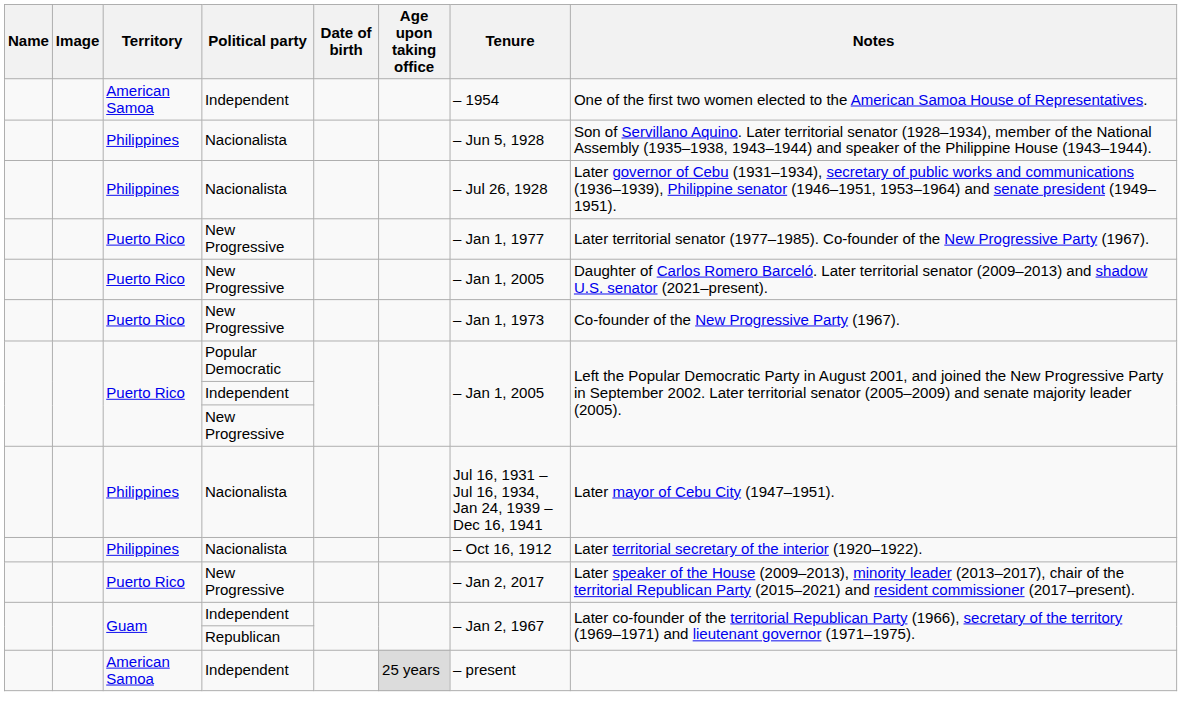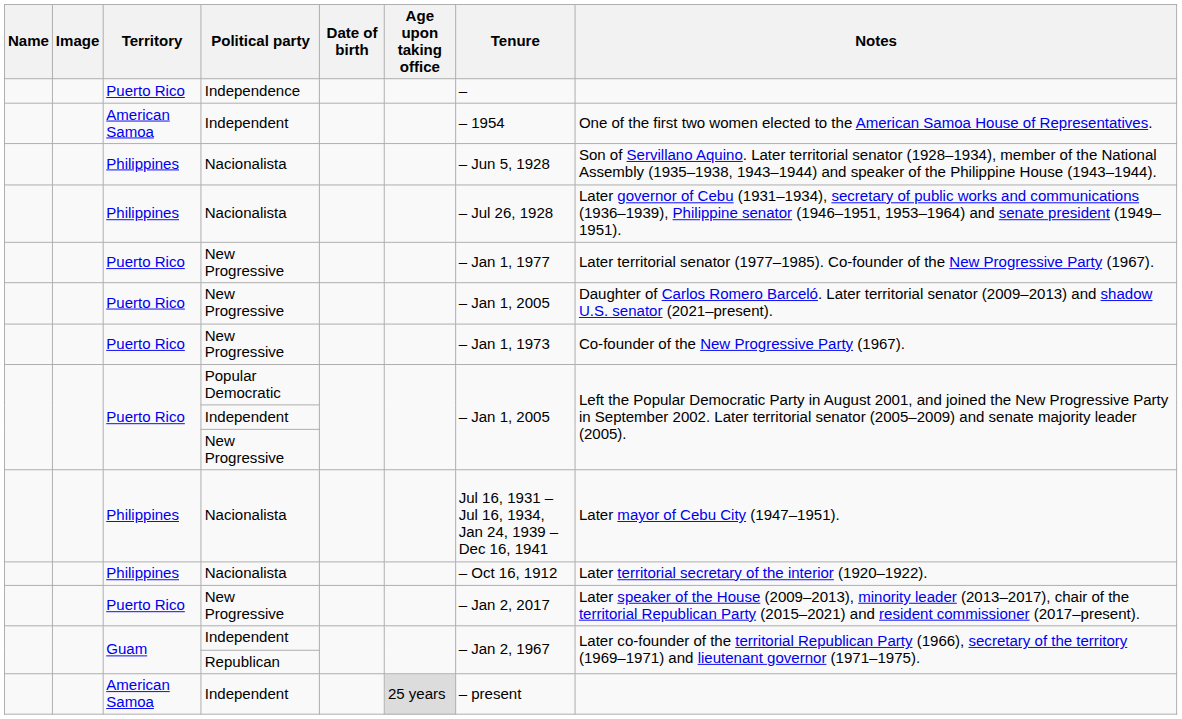+ row: Puerto Rico | Independence | –
